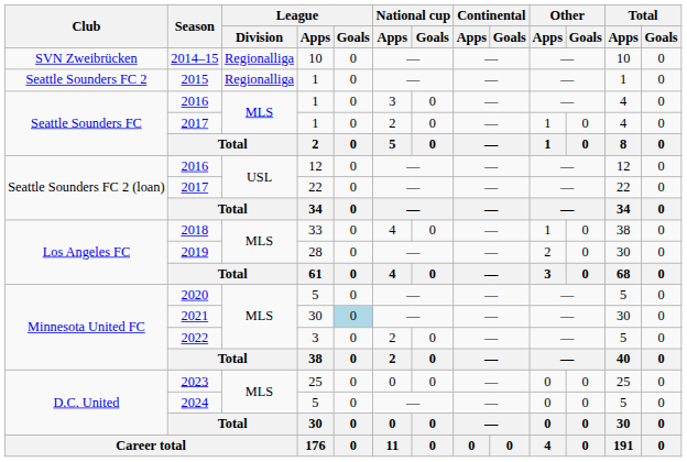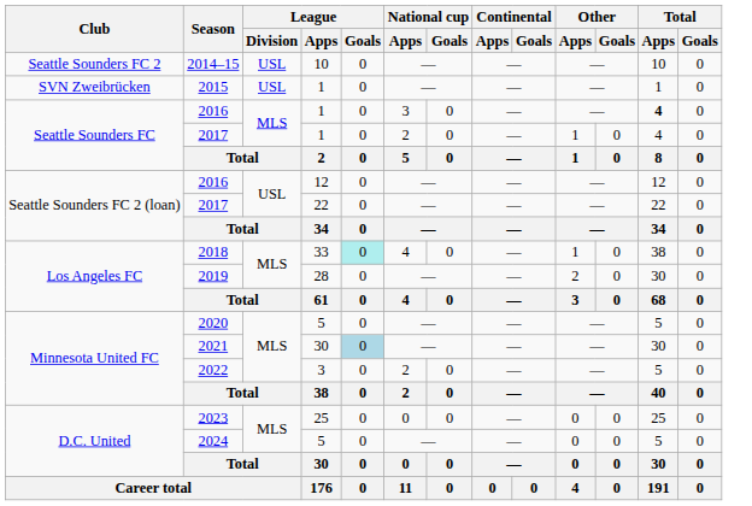2014–15 | Club: SVN Zweibrücken -> Seattle Sounders FC 2
2014–15 | League / Division: Regionalliga -> USL
2015 | Club: Seattle Sounders FC 2 -> SVN Zweibrücken
2015 | League / Division: Regionalliga -> USL
2016 / 1 | Total / Apps: normal -> bold
2018 | League / Goals: no background -> paleturquoise background
